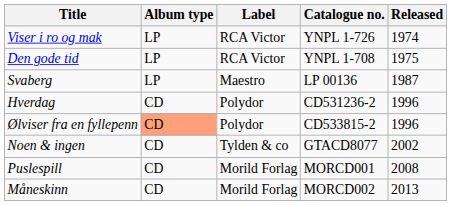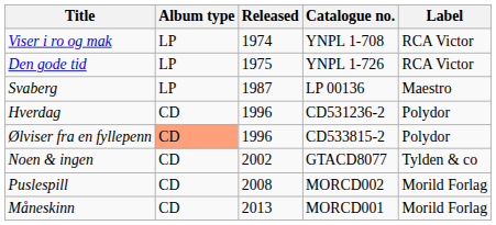columns swapped: Label <-> Released
Viser i ro og mak | Catalogue no.: YNPL 1-726 -> YNPL 1-708
Den gode tid | Catalogue no.: YNPL 1-708 -> YNPL 1-726
Puslespill | Catalogue no.: MORCD001 -> MORCD002
Måneskinn | Catalogue no.: MORCD002 -> MORCD001
